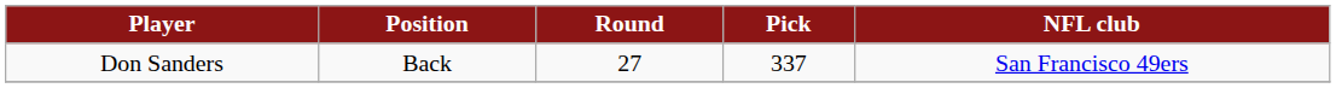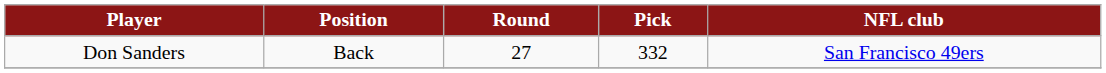Don Sanders | Pick: 337 -> 332
